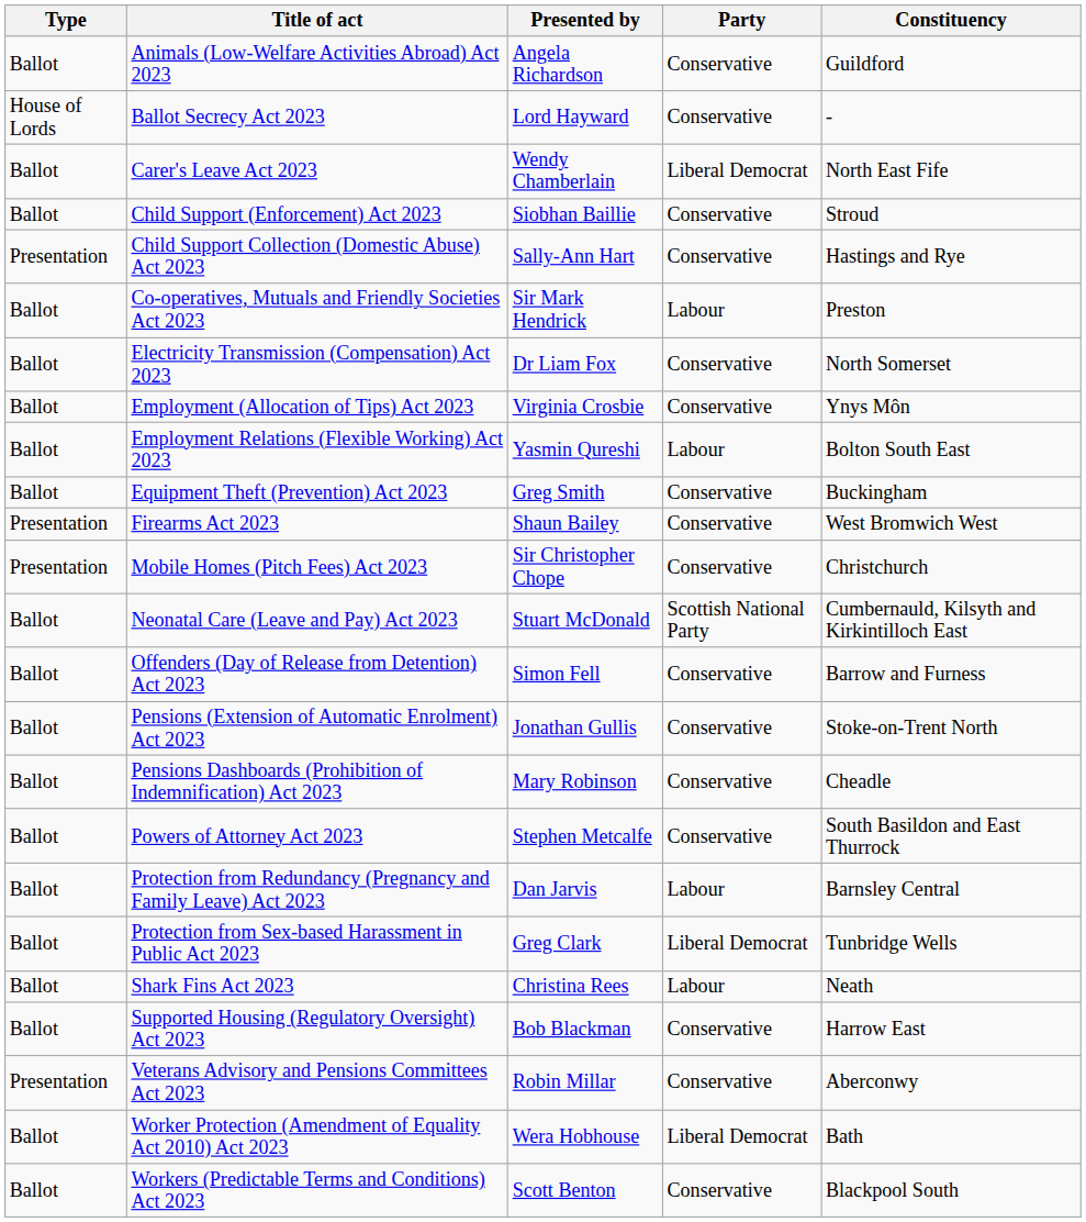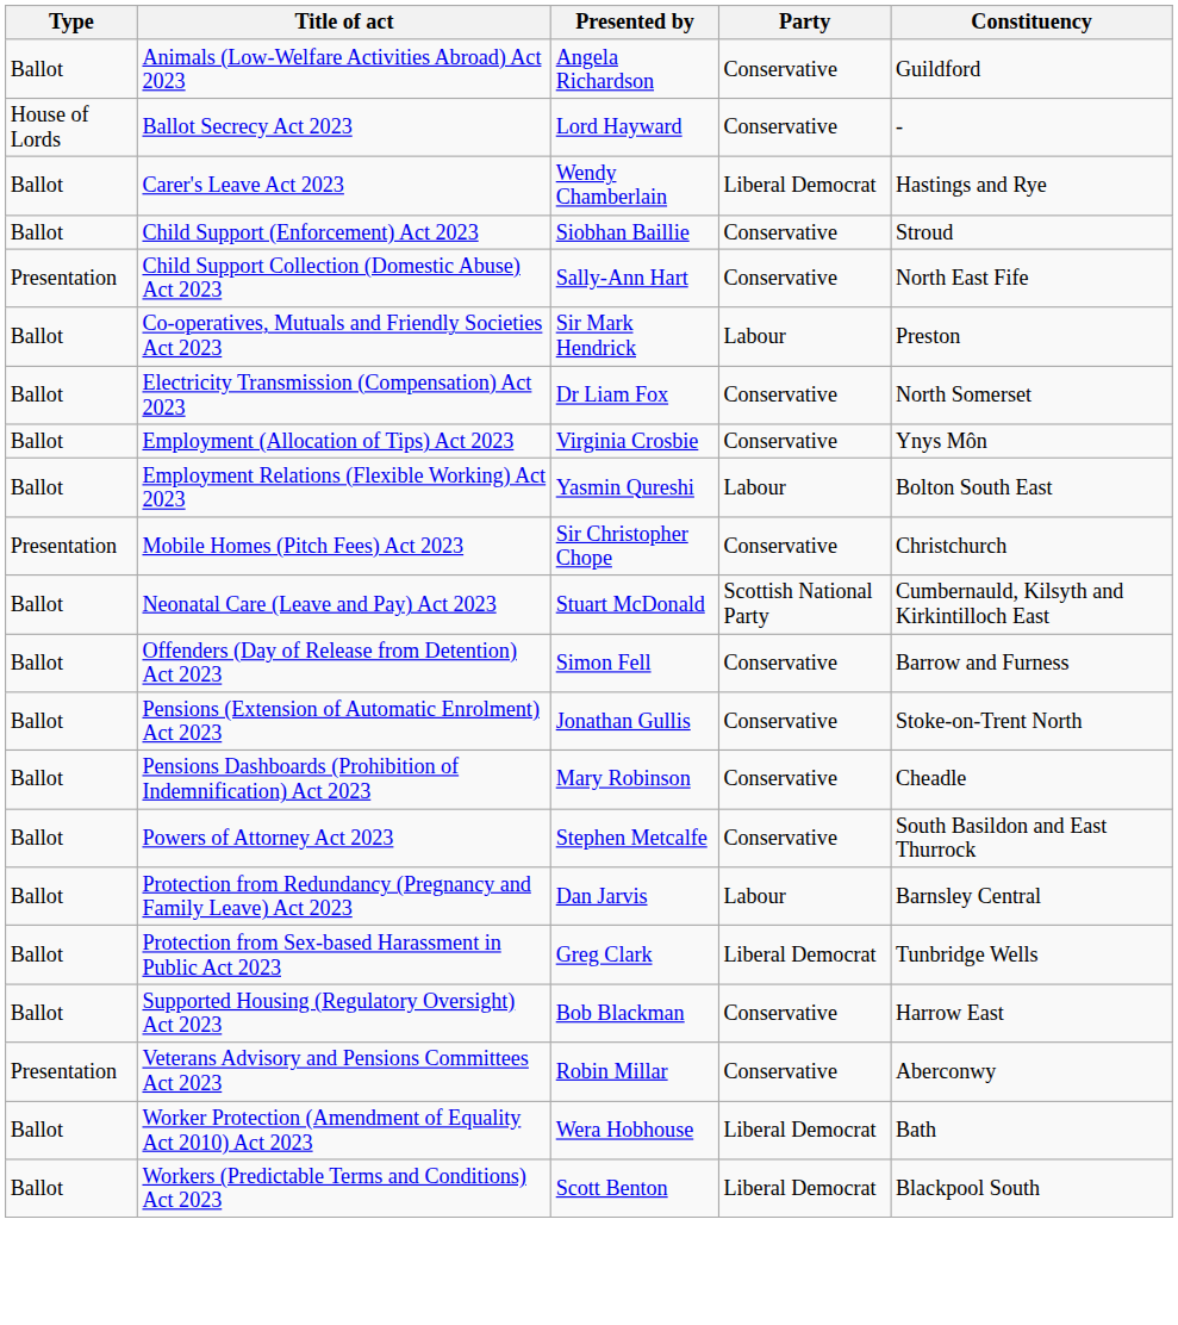Carer's Leave Act 2023 | Constituency: North East Fife -> Hastings and Rye
Child Support Collection (Domestic Abuse) Act 2023 | Constituency: Hastings and Rye -> North East Fife
- row: Ballot | Equipment Theft (Prevention) Act 2023 | Greg Smith | Conservative | Buckingham
- row: Presentation | Firearms Act 2023 | Shaun Bailey | Conservative | West Bromwich West
- row: Ballot | Shark Fins Act 2023 | Christina Rees | Labour | Neath
Workers (Predictable Terms and Conditions) Act 2023 | Party: Conservative -> Liberal Democrat
